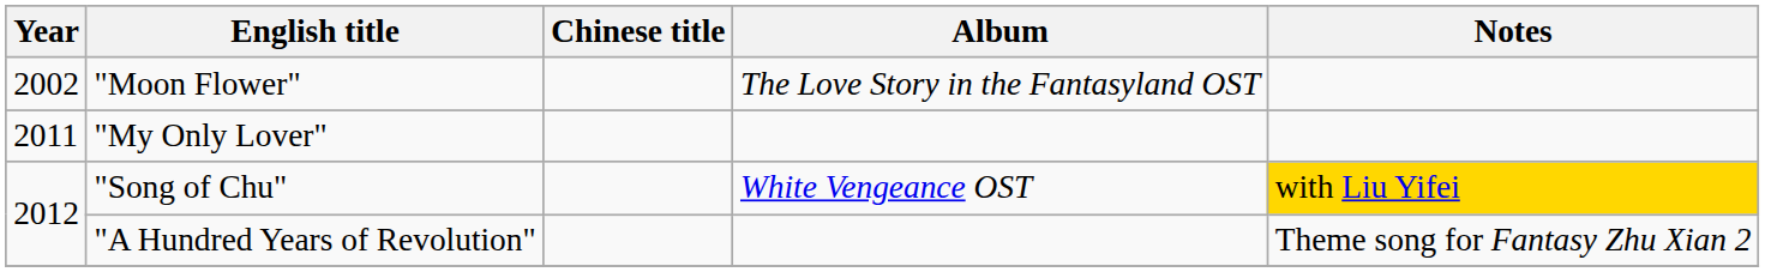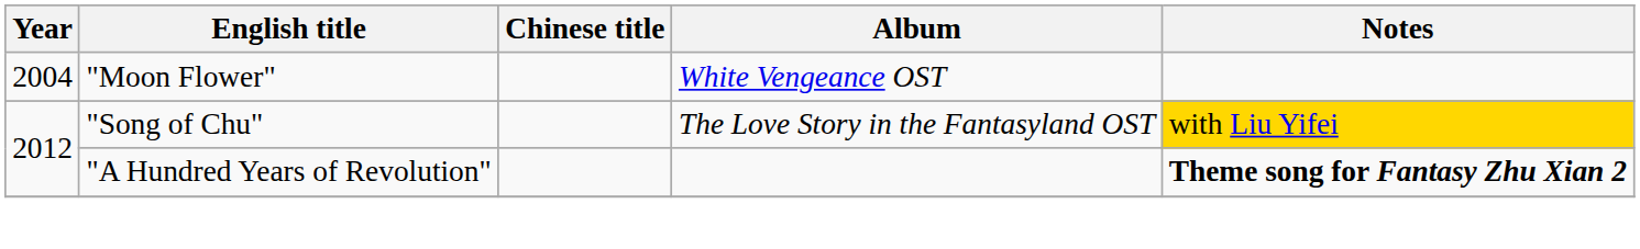"Moon Flower" | Year: 2002 -> 2004
"Moon Flower" | Album: The Love Story in the Fantasyland OST -> White Vengeance OST
- row: 2011 | "My Only Lover"
"Song of Chu" | Album: White Vengeance OST -> The Love Story in the Fantasyland OST
"A Hundred Years of Revolution" | Notes: normal -> bold
